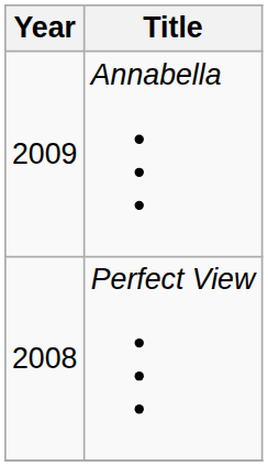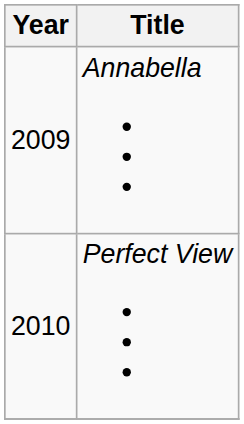Perfect View | Year: 2008 -> 2010
